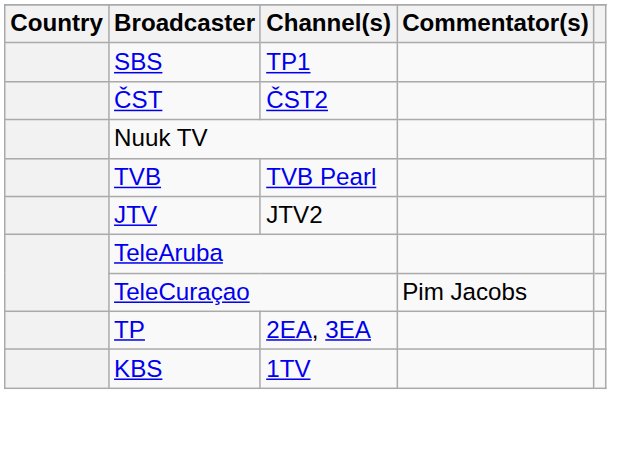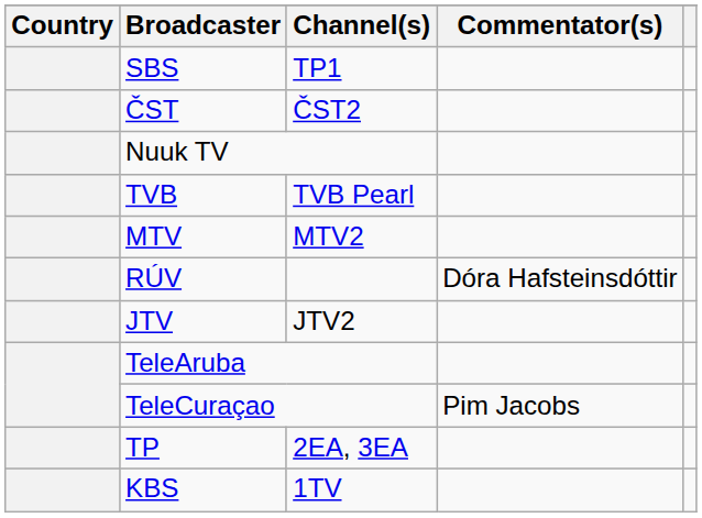+ row: MTV | MTV2
+ row: RÚV | Dóra Hafsteinsdóttir
